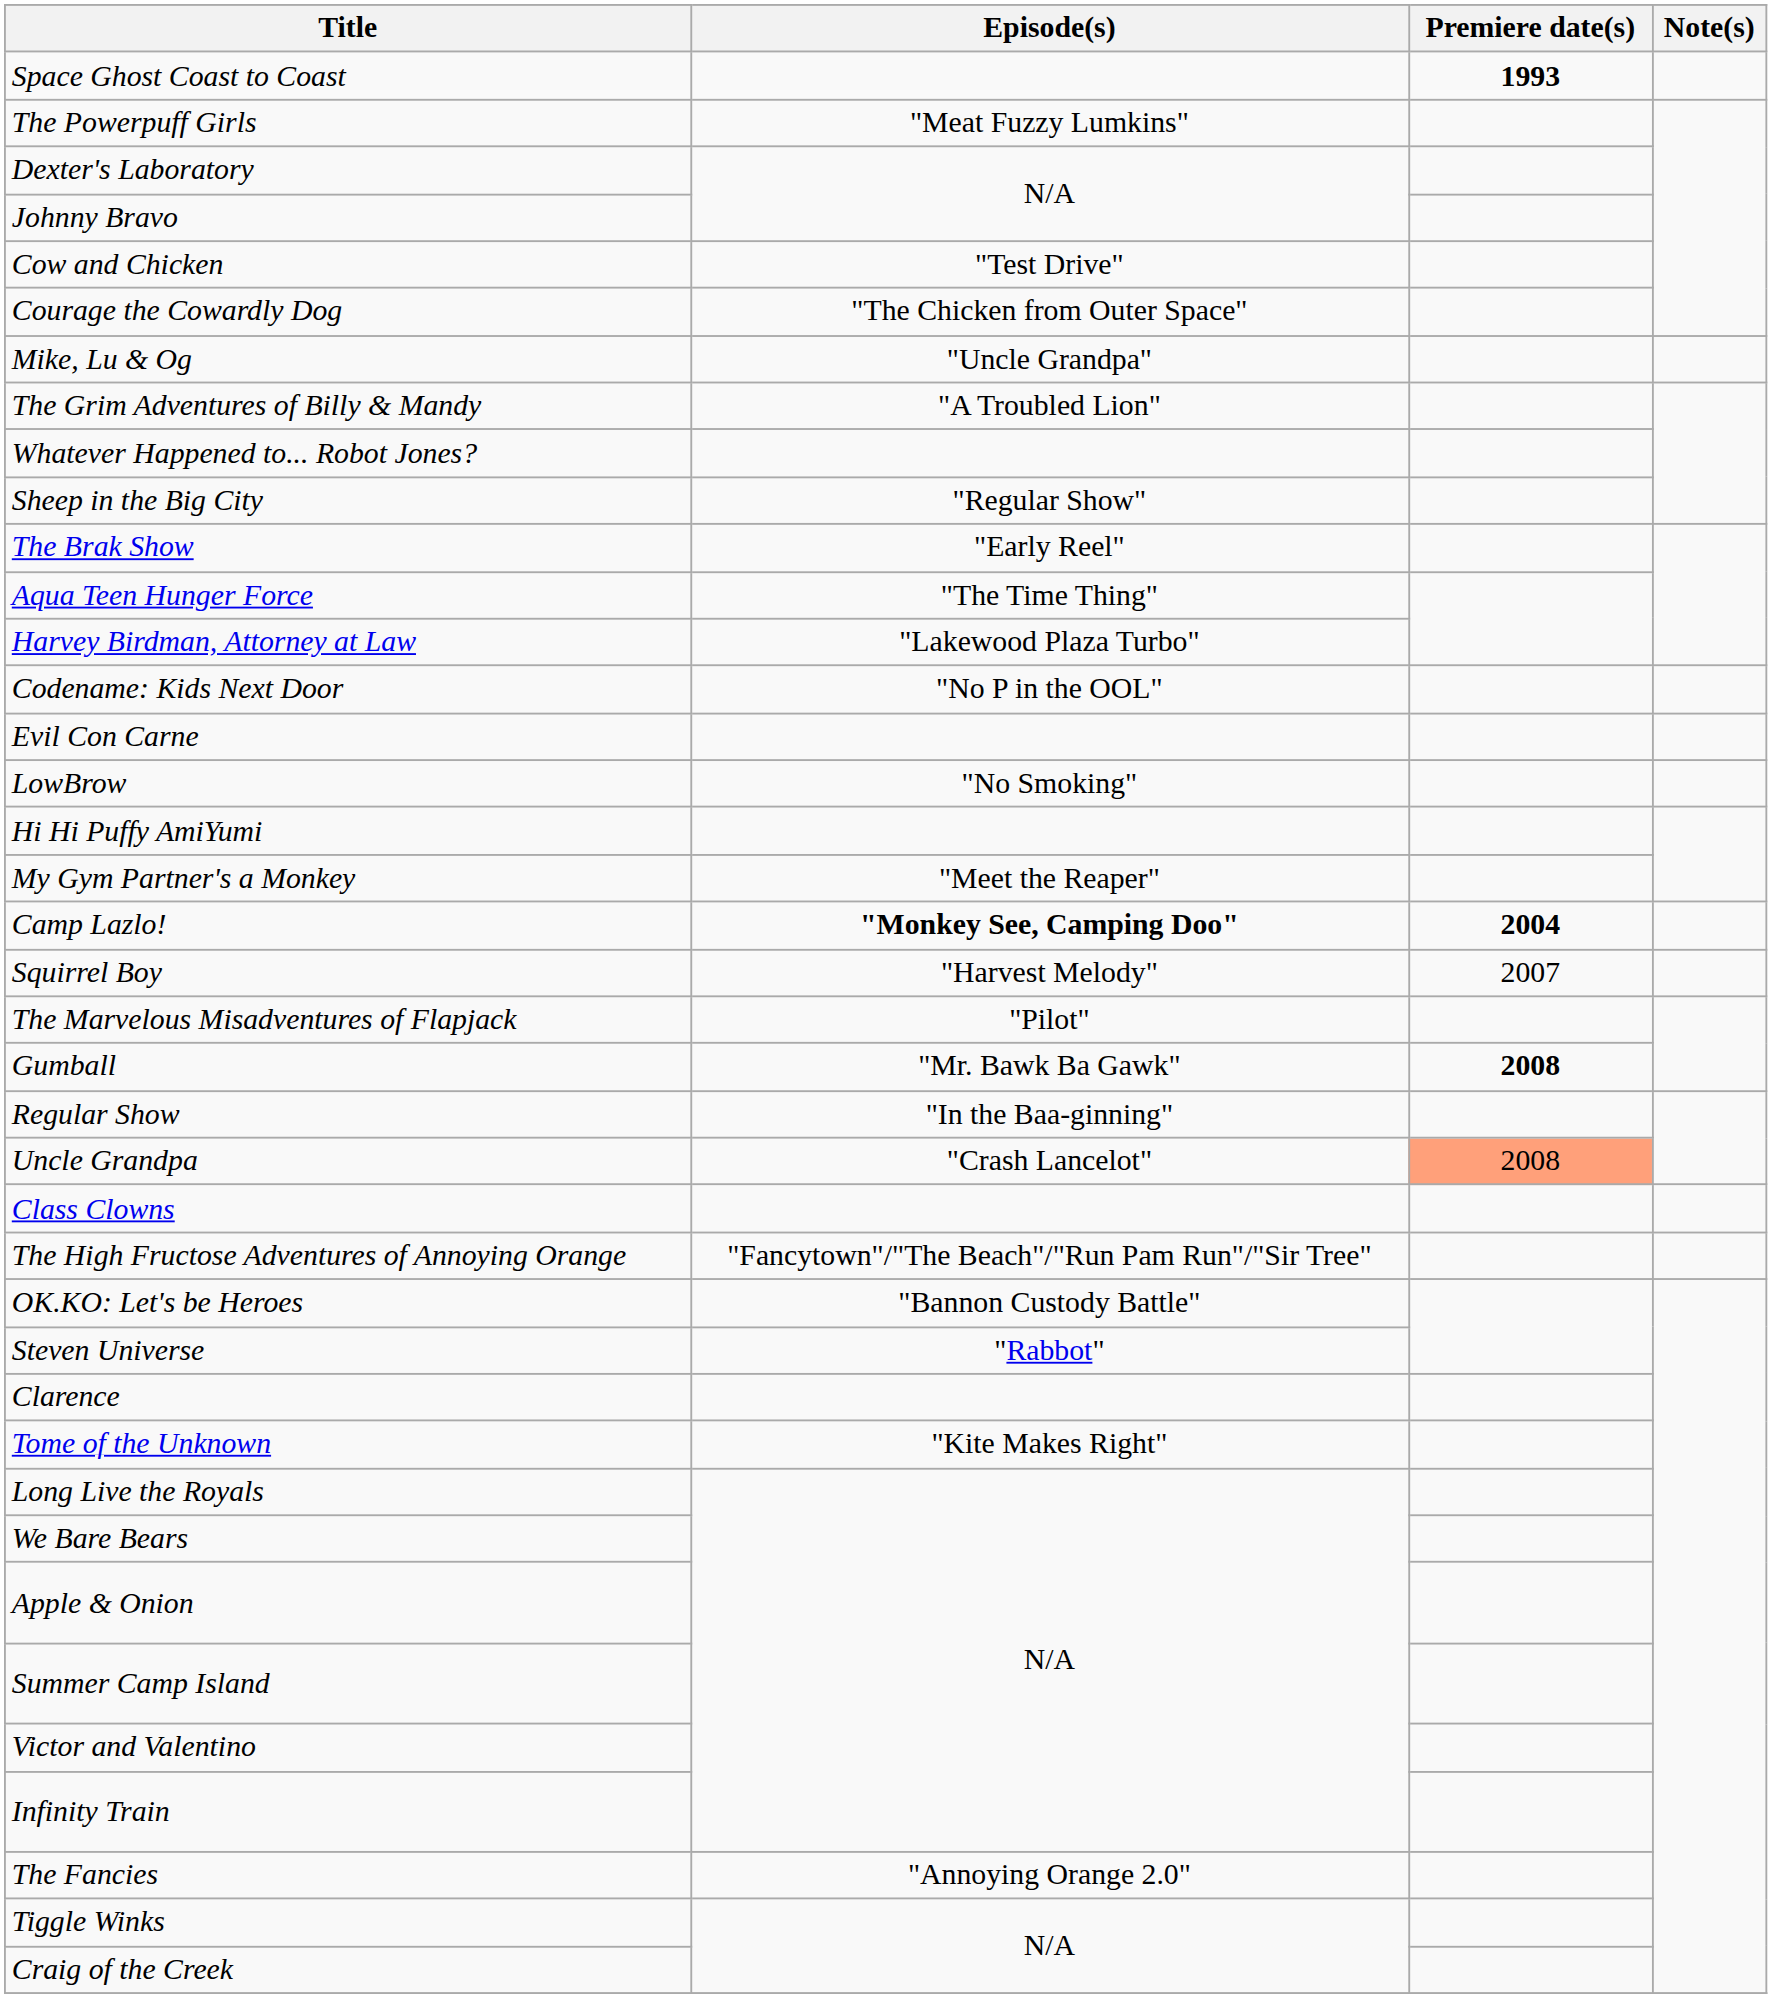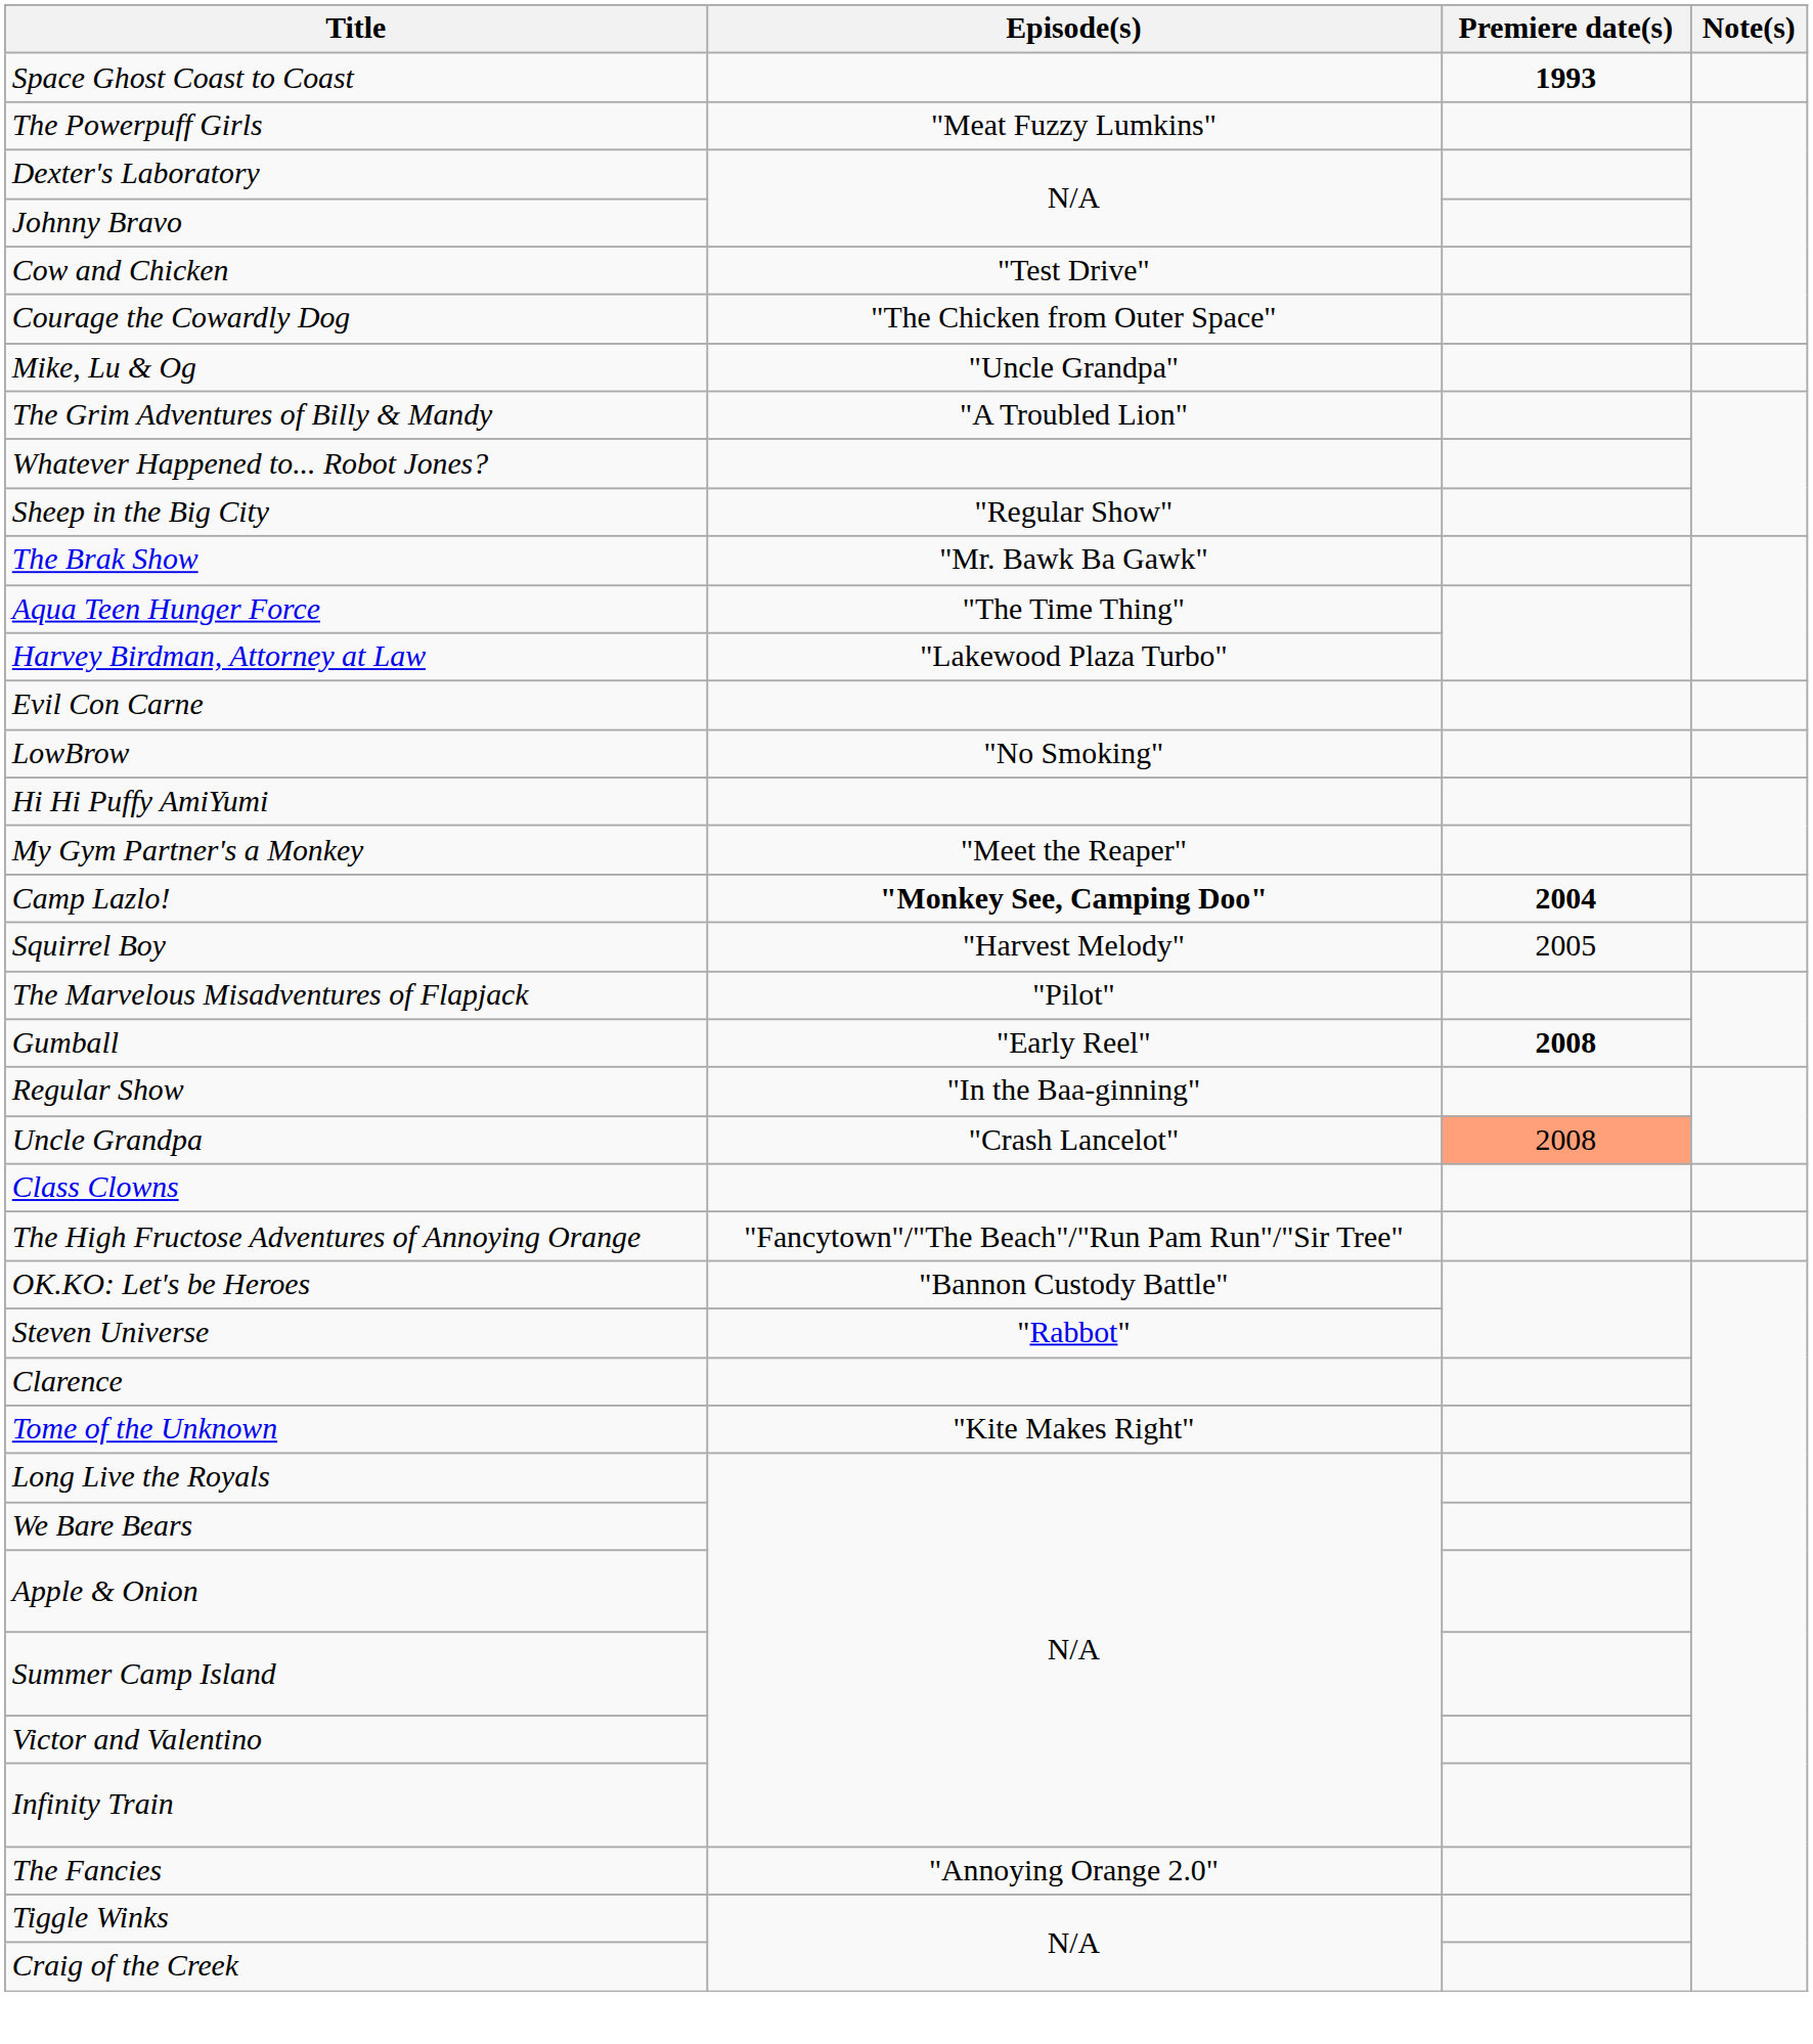The Brak Show | Episode(s): "Early Reel" -> "Mr. Bawk Ba Gawk"
- row: Codename: Kids Next Door | "No P in the OOL"
Squirrel Boy | Premiere date(s): 2007 -> 2005
Gumball | Episode(s): "Mr. Bawk Ba Gawk" -> "Early Reel"
